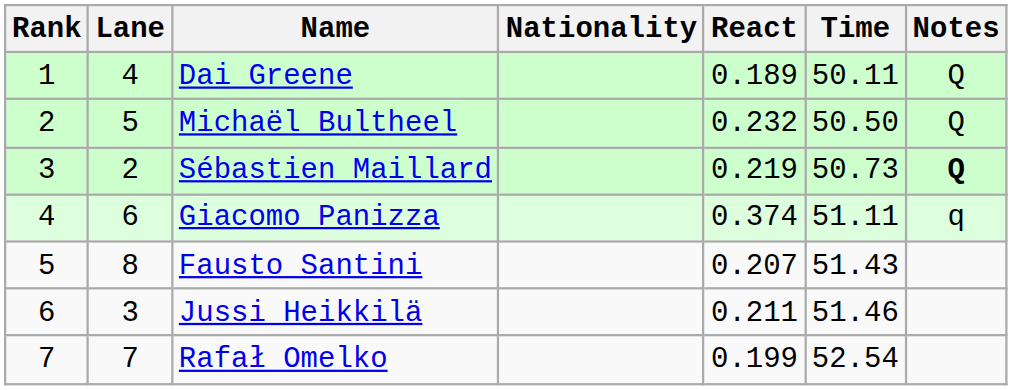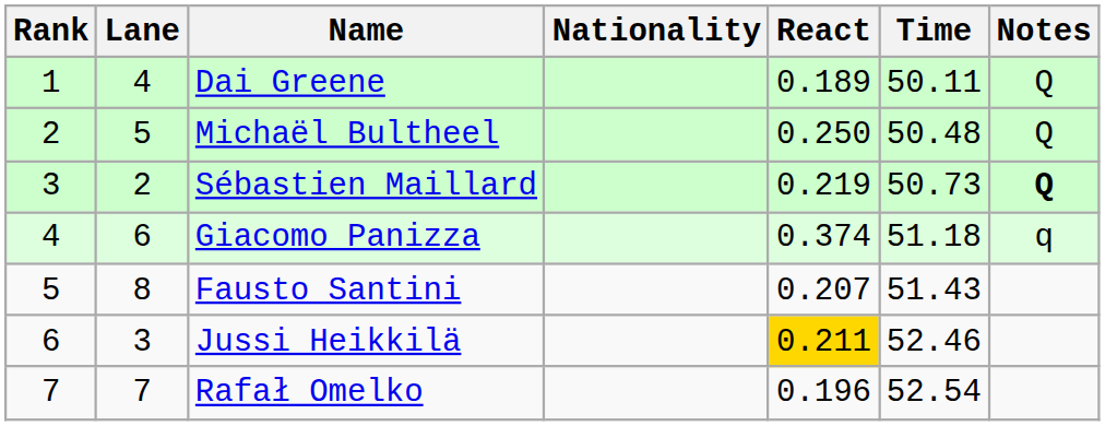Michaël Bultheel | React: 0.232 -> 0.250
Michaël Bultheel | Time: 50.50 -> 50.48
Giacomo Panizza | Time: 51.11 -> 51.18
Jussi Heikkilä | React: no background -> gold background
Jussi Heikkilä | Time: 51.46 -> 52.46
Rafał Omelko | React: 0.199 -> 0.196
